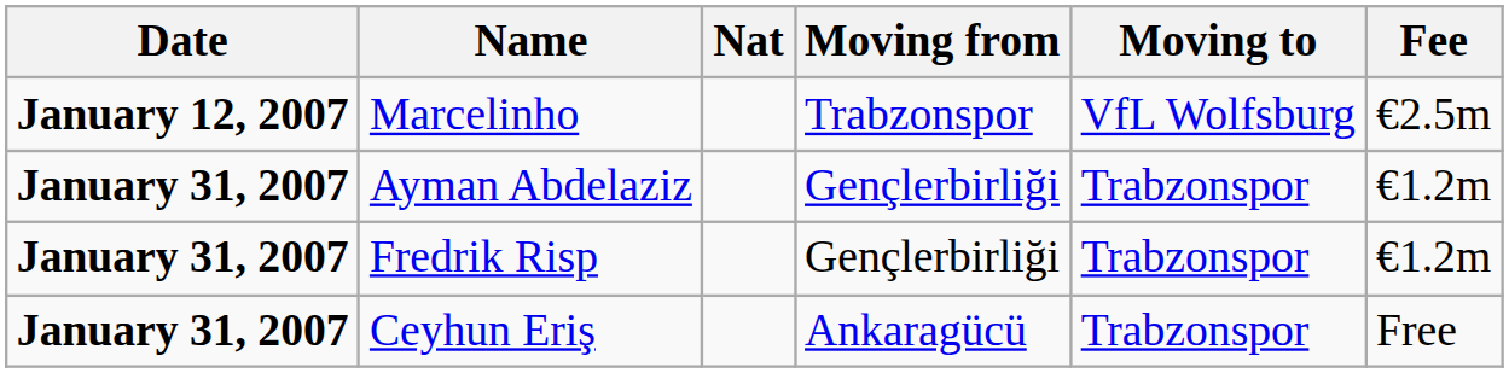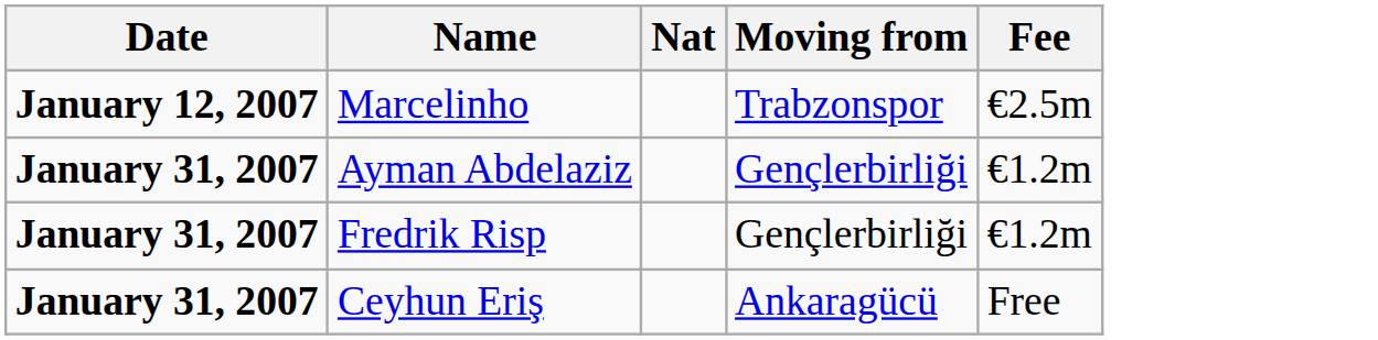- column: Moving to | VfL Wolfsburg | Trabzonspor | Trabzonspor | Trabzonspor
